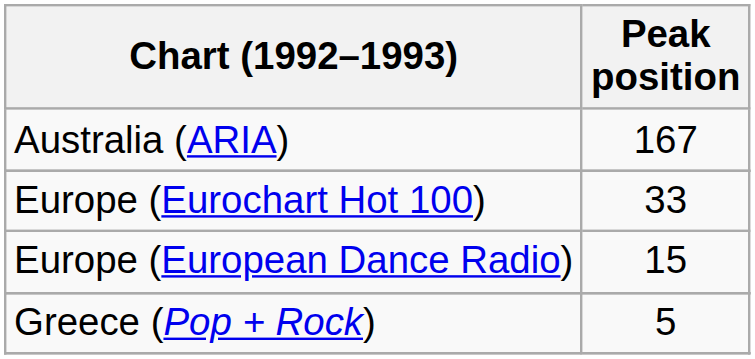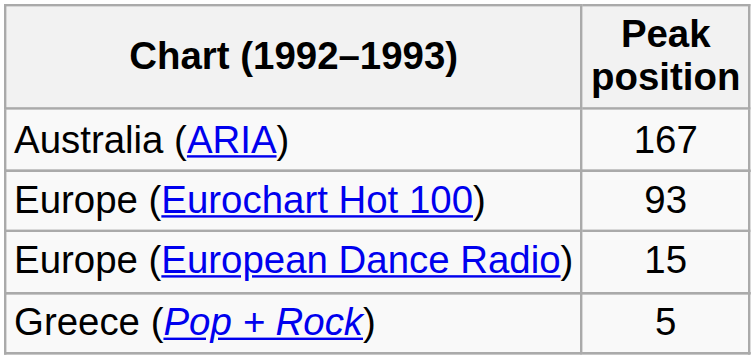Europe (Eurochart Hot 100) | Peak position: 33 -> 93
